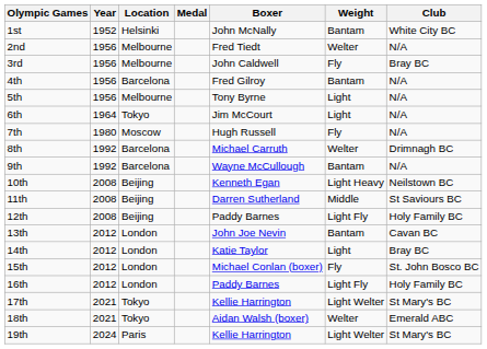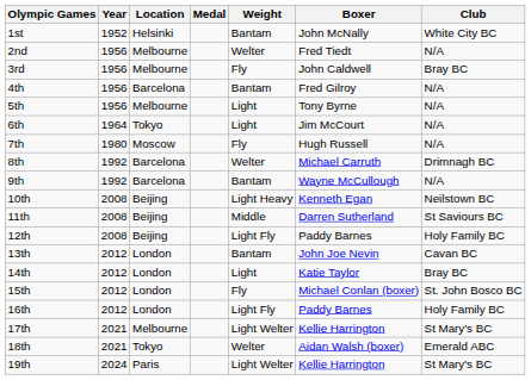columns swapped: Weight <-> Boxer
17th | Location: Tokyo -> Melbourne
